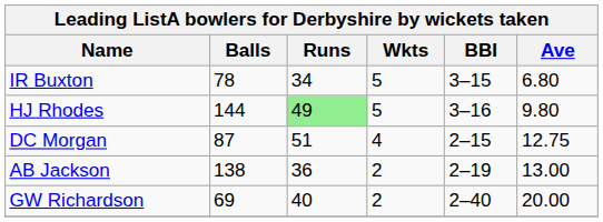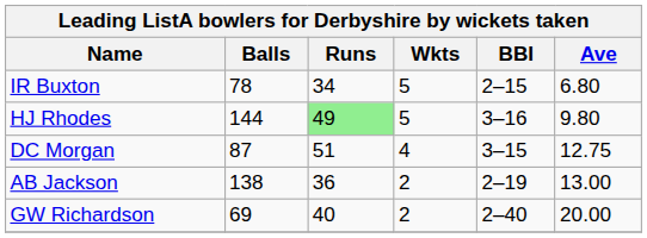IR Buxton | BBI: 3–15 -> 2–15
DC Morgan | BBI: 2–15 -> 3–15
